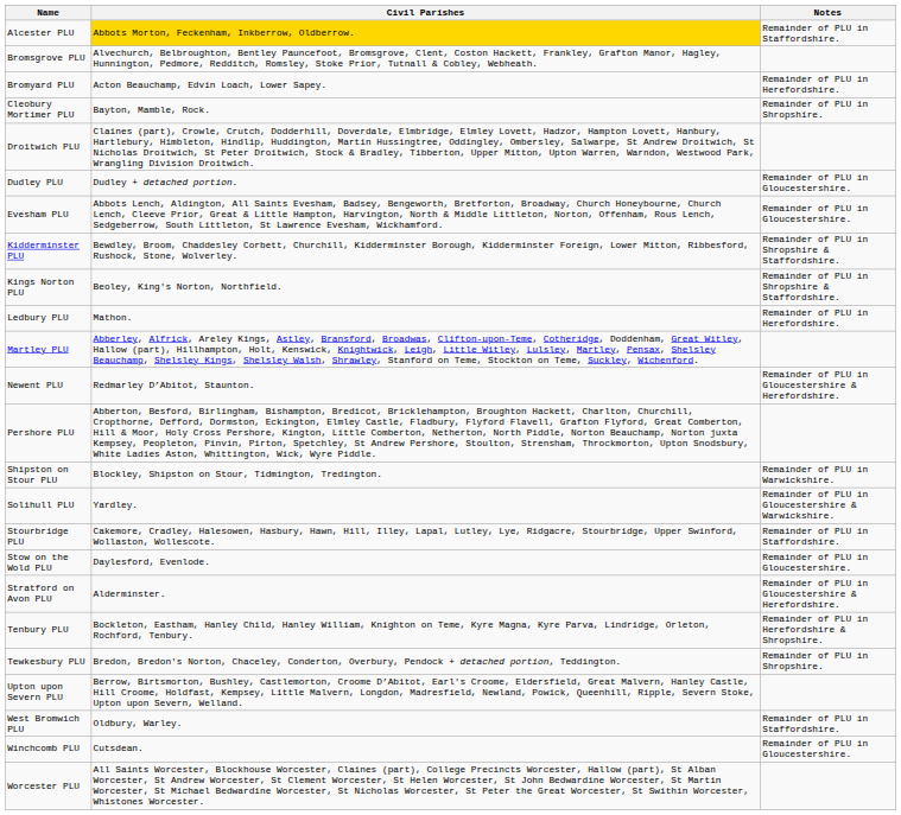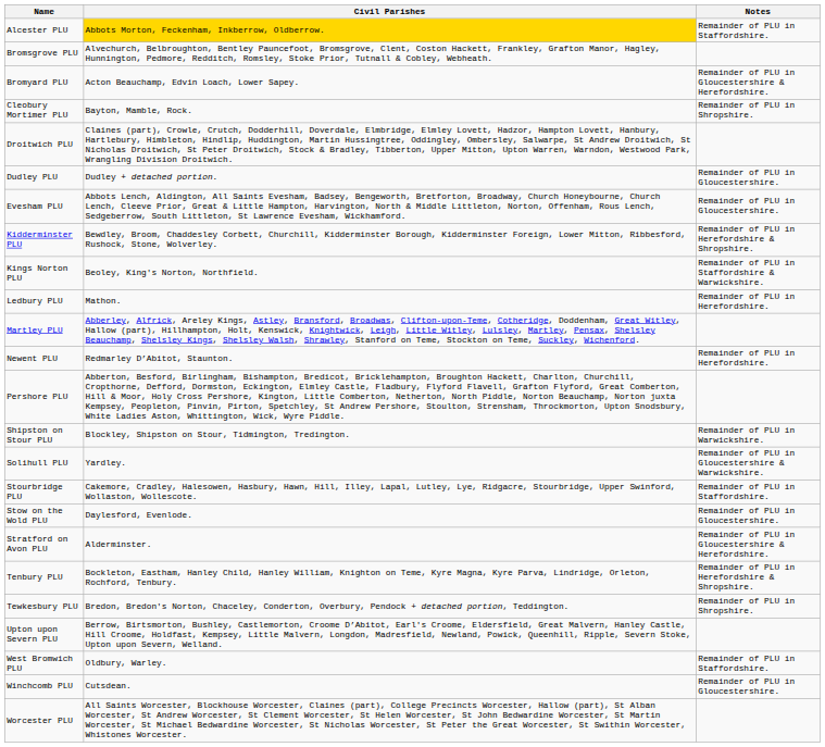Bromyard PLU | Notes: Remainder of PLU in Herefordshire. -> Remainder of PLU in Gloucestershire & Herefordshire.
Kidderminster PLU | Notes: Remainder of PLU in Shropshire & Staffordshire. -> Remainder of PLU in Herefordshire & Shropshire.
Kings Norton PLU | Notes: Remainder of PLU in Shropshire & Staffordshire. -> Remainder of PLU in Staffordshire & Warwickshire.
Newent PLU | Notes: Remainder of PLU in Gloucestershire & Herefordshire. -> Remainder of PLU in Herefordshire.
